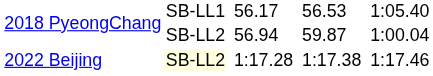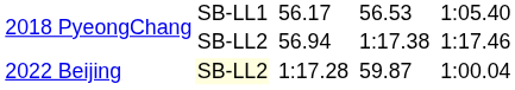2018 PyeongChang / 56.94 | column 6: 59.87 -> 1:17.38
2018 PyeongChang / 56.94 | column 8: 1:00.04 -> 1:17.46
2022 Beijing | column 6: 1:17.38 -> 59.87
2022 Beijing | column 8: 1:17.46 -> 1:00.04
